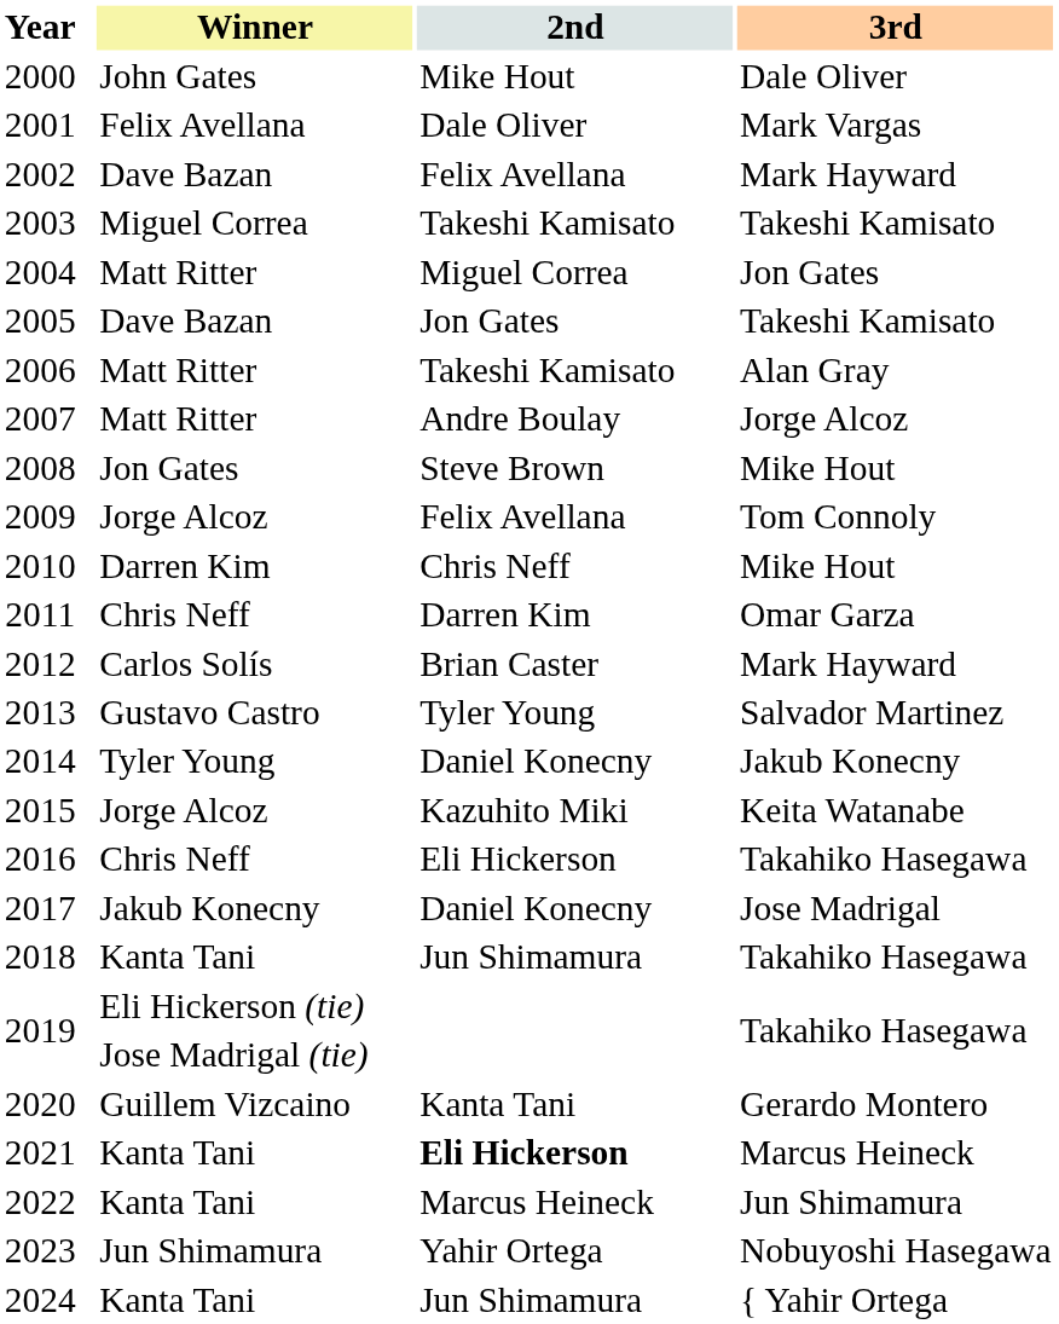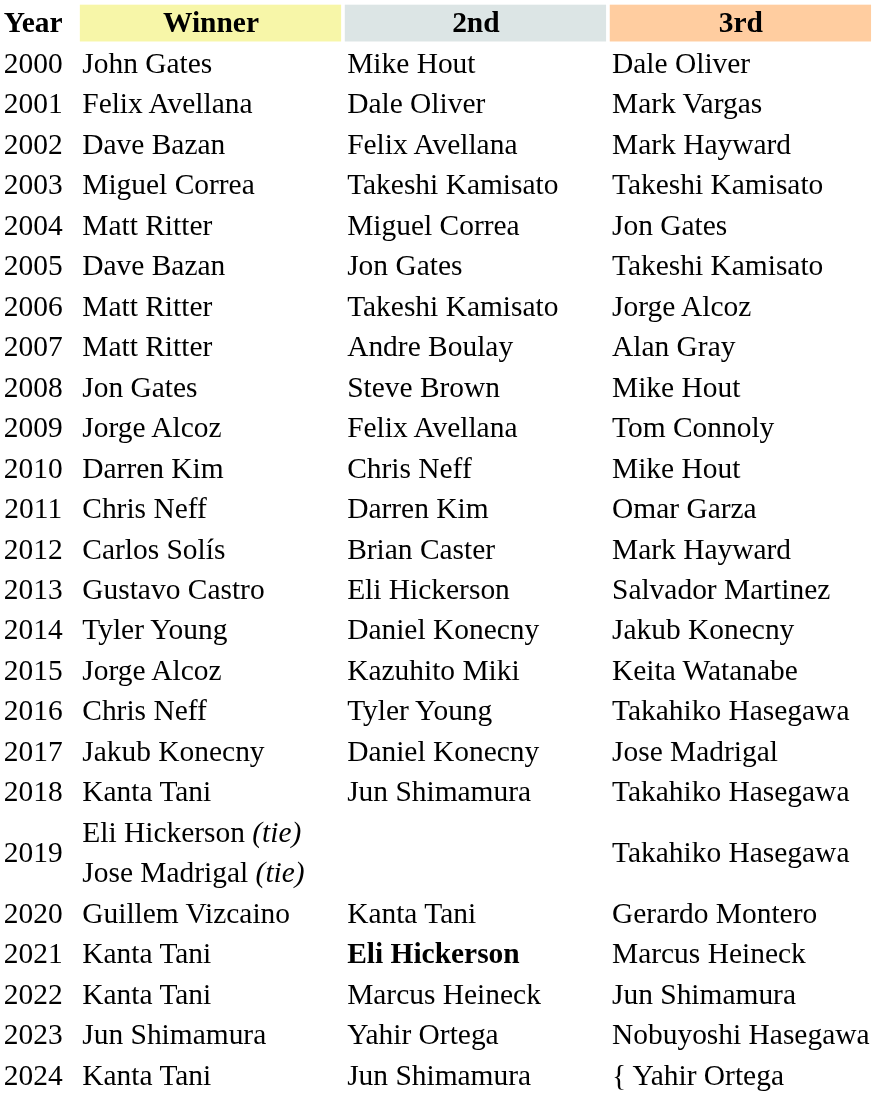2006 | 3rd: Alan Gray -> Jorge Alcoz
2007 | 3rd: Jorge Alcoz -> Alan Gray
2013 | 2nd: Tyler Young -> Eli Hickerson
2016 | 2nd: Eli Hickerson -> Tyler Young
